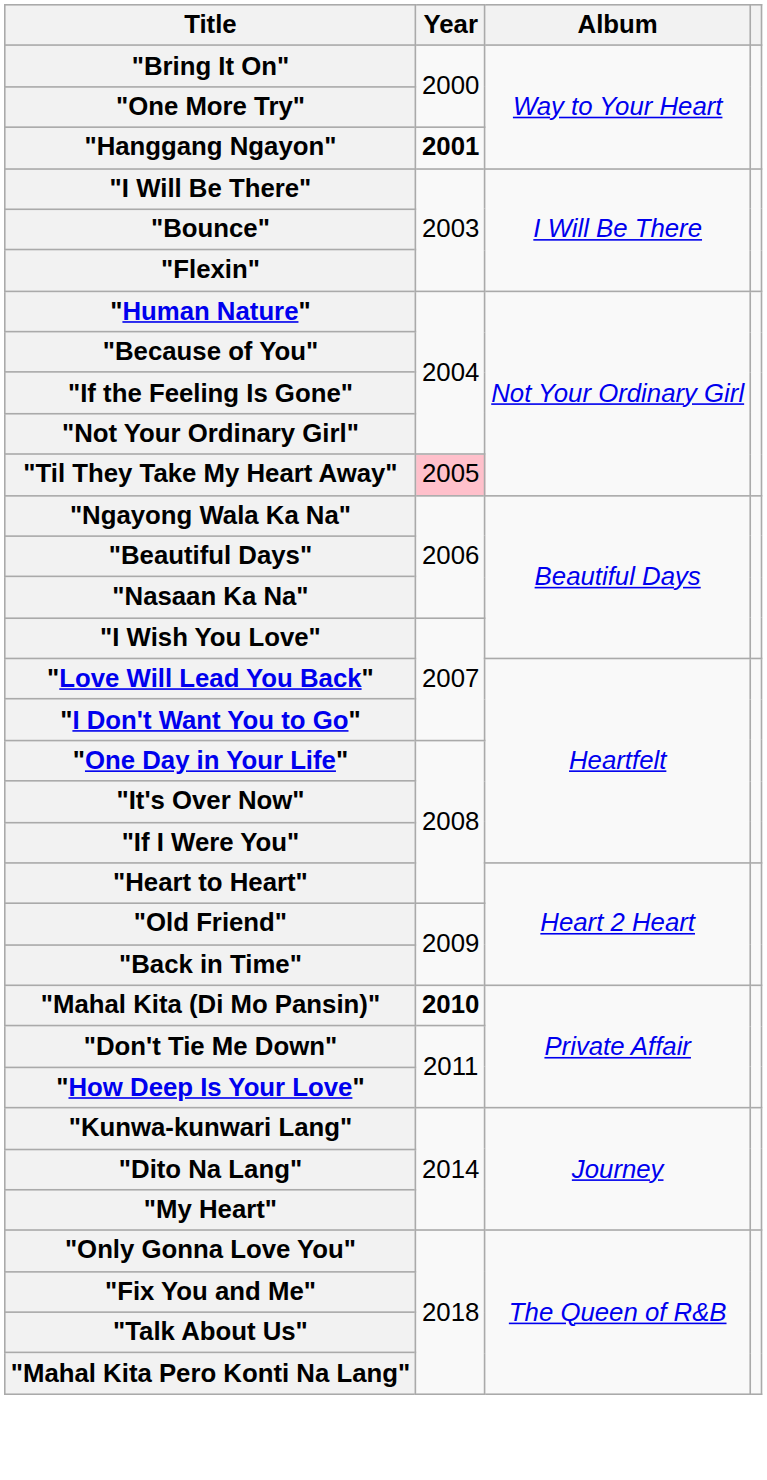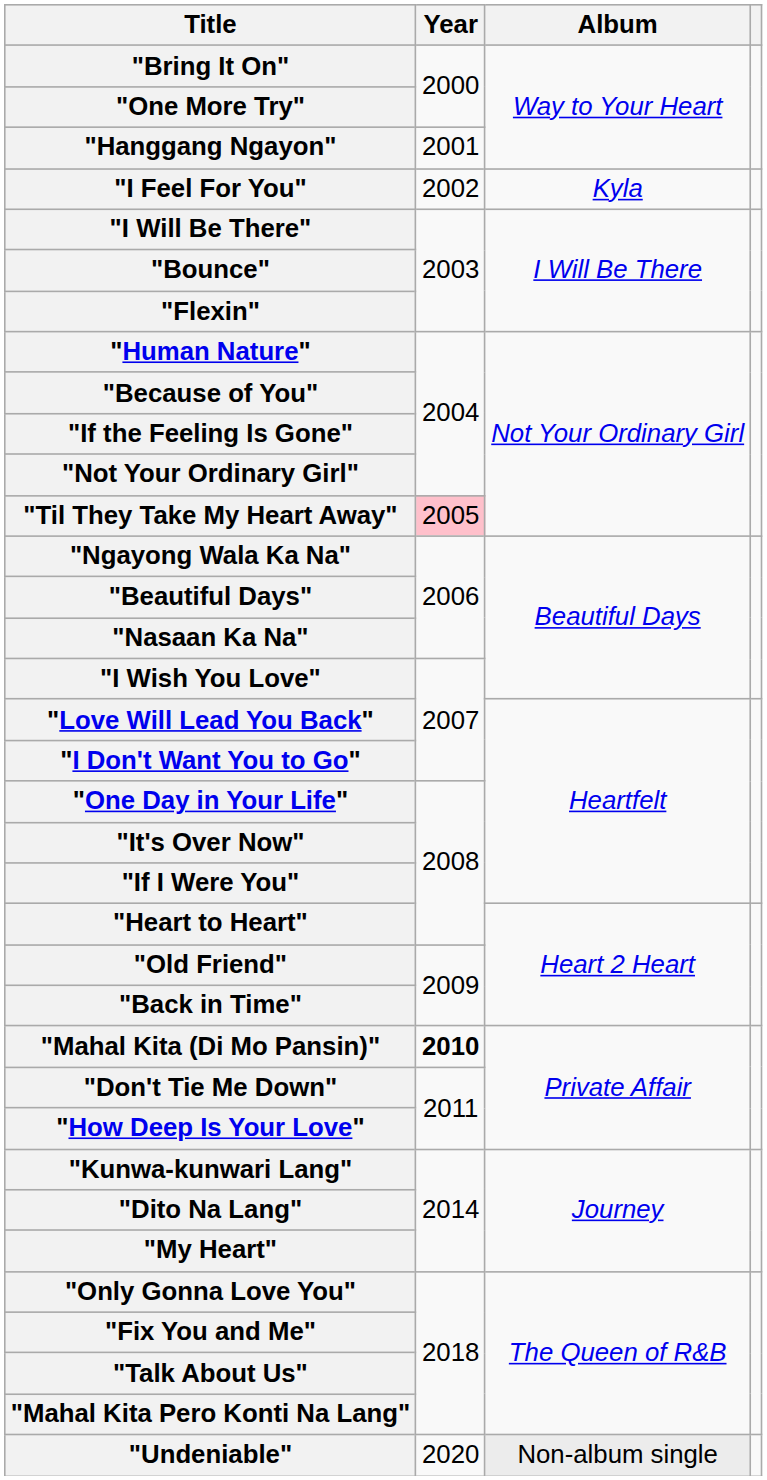"Hanggang Ngayon" | Year: bold -> normal
+ row: "I Feel For You" | 2002 | Kyla
+ row: "Undeniable" | 2020 | Non-album single
